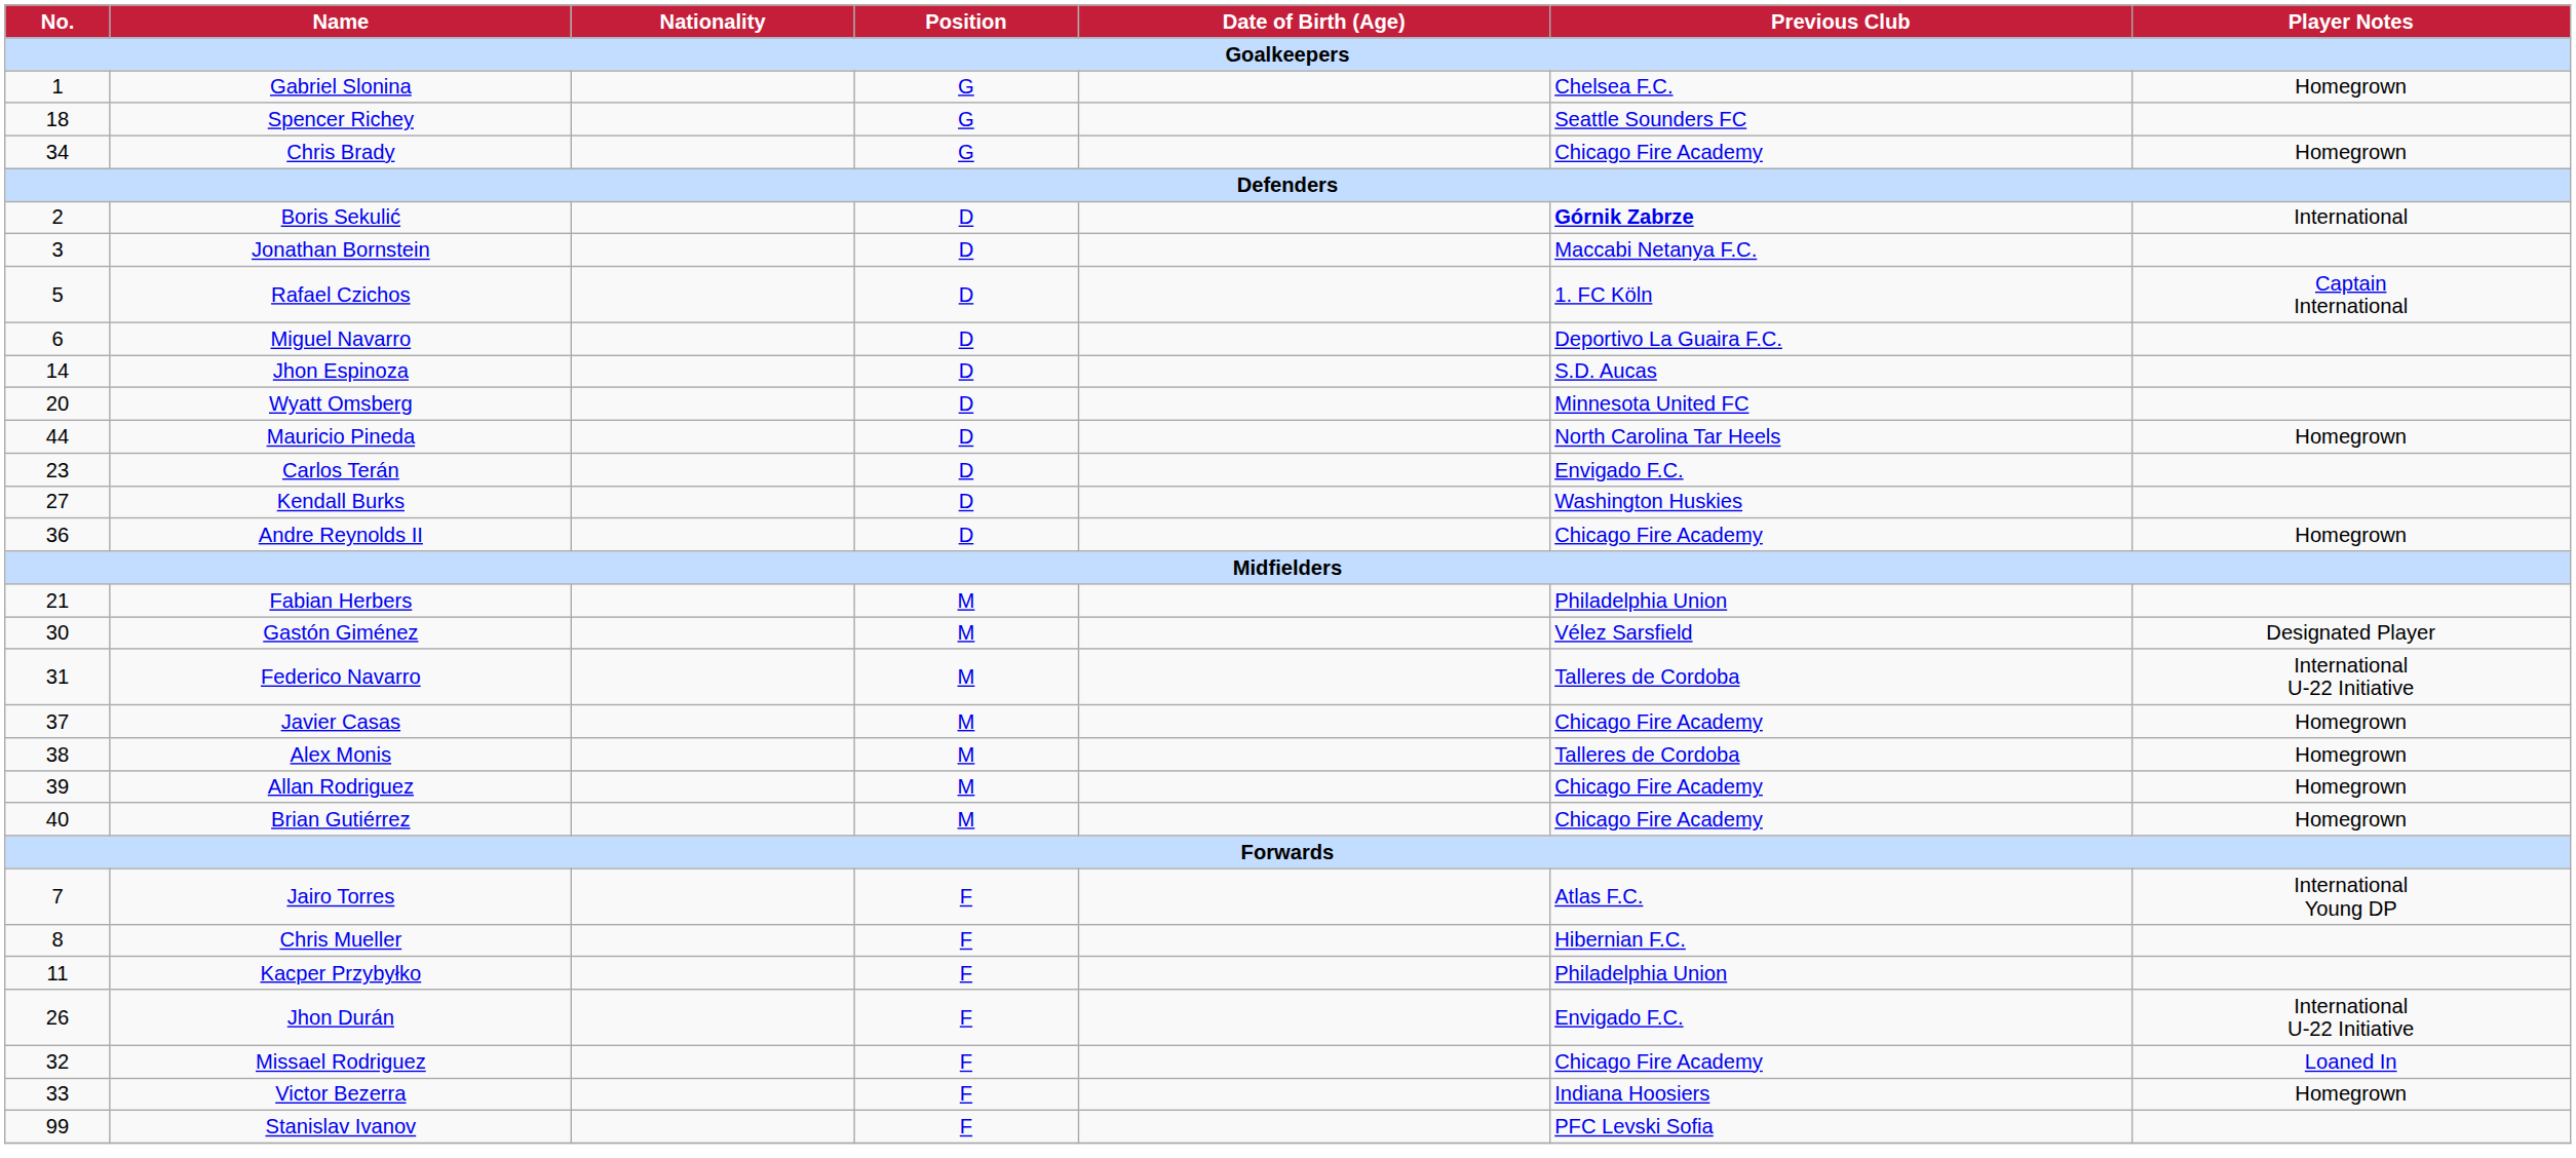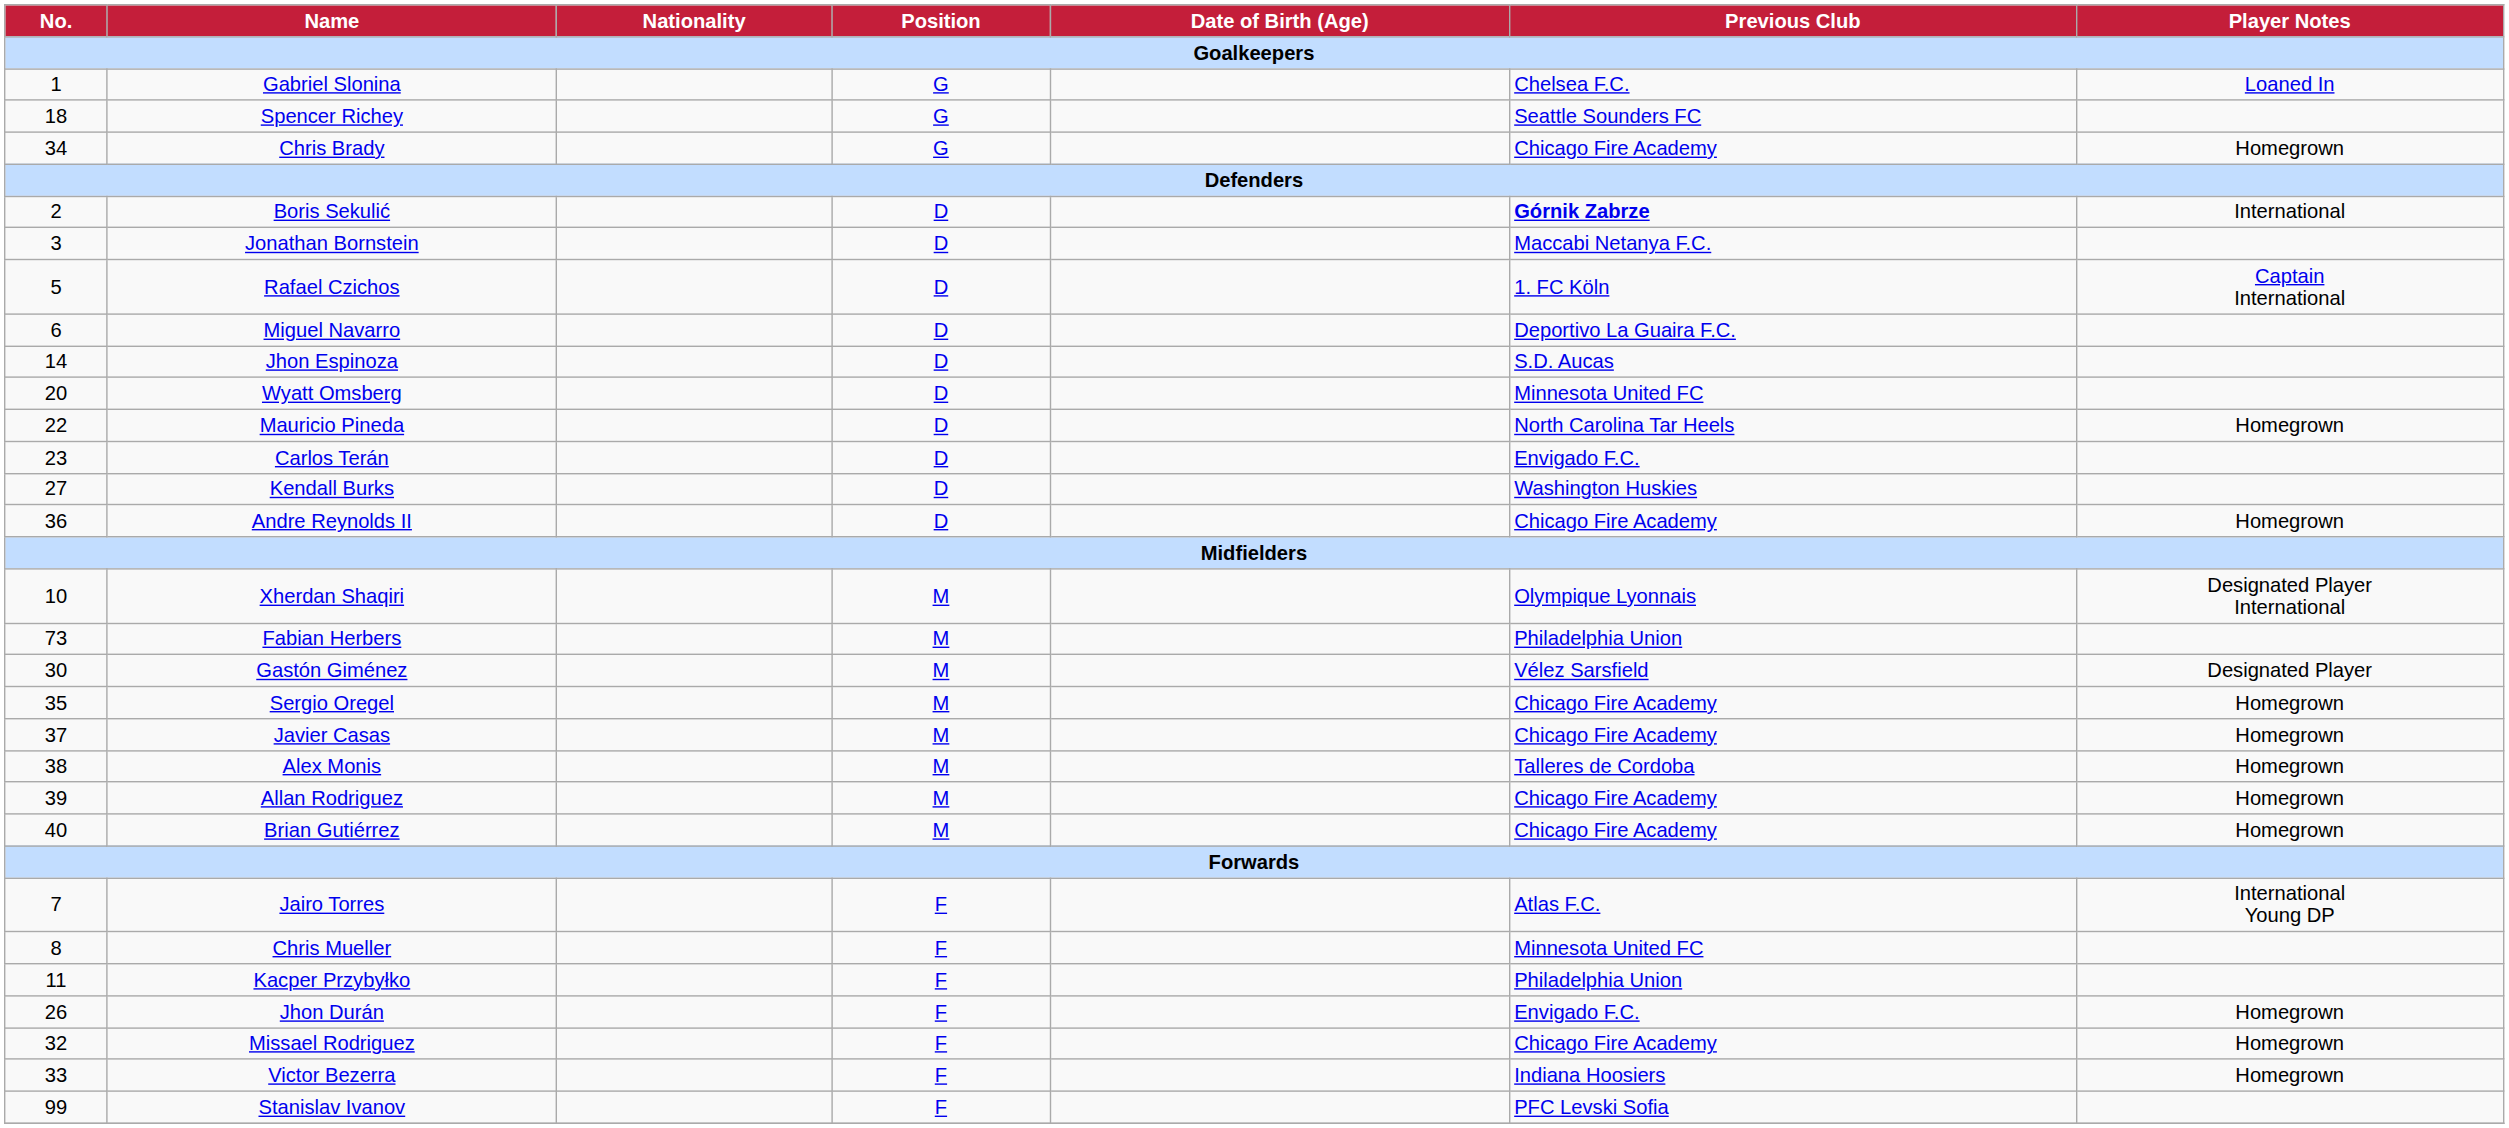Gabriel Slonina | Player Notes: Homegrown -> Loaned In
Mauricio Pineda | No.: 44 -> 22
+ row: 10 | Xherdan Shaqiri | M | Olympique Lyonnais | Designated Player International
Fabian Herbers | No.: 21 -> 73
- row: 31 | Federico Navarro | M | Talleres de Cordoba | International U-22 Initiative
+ row: 35 | Sergio Oregel | M | Chicago Fire Academy | Homegrown
Chris Mueller | Previous Club: Hibernian F.C. -> Minnesota United FC
Jhon Durán | Player Notes: International U-22 Initiative -> Homegrown
Missael Rodriguez | Player Notes: Loaned In -> Homegrown
